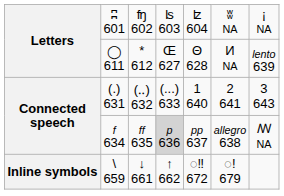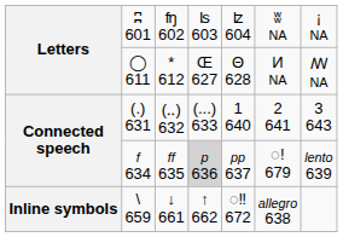◯ 611 | column 7: lento 639 -> ꟿ NA
f 634 | column 6: allegro 638 -> ◌! 679
f 634 | column 7: ꟿ NA -> lento 639
\ 659 | column 6: ◌! 679 -> allegro 638
